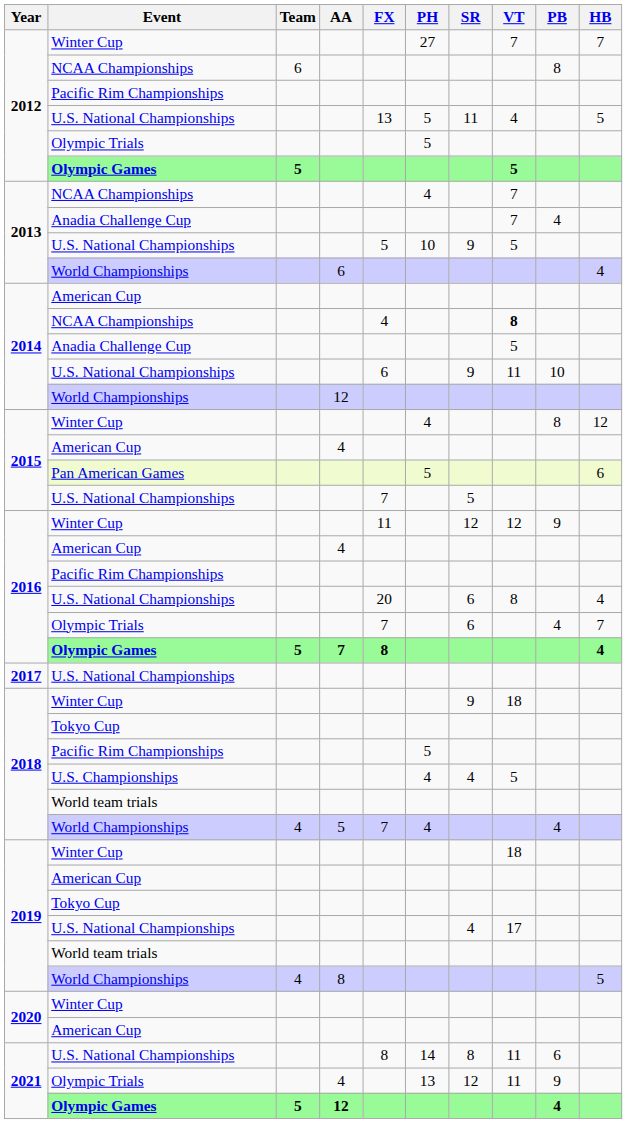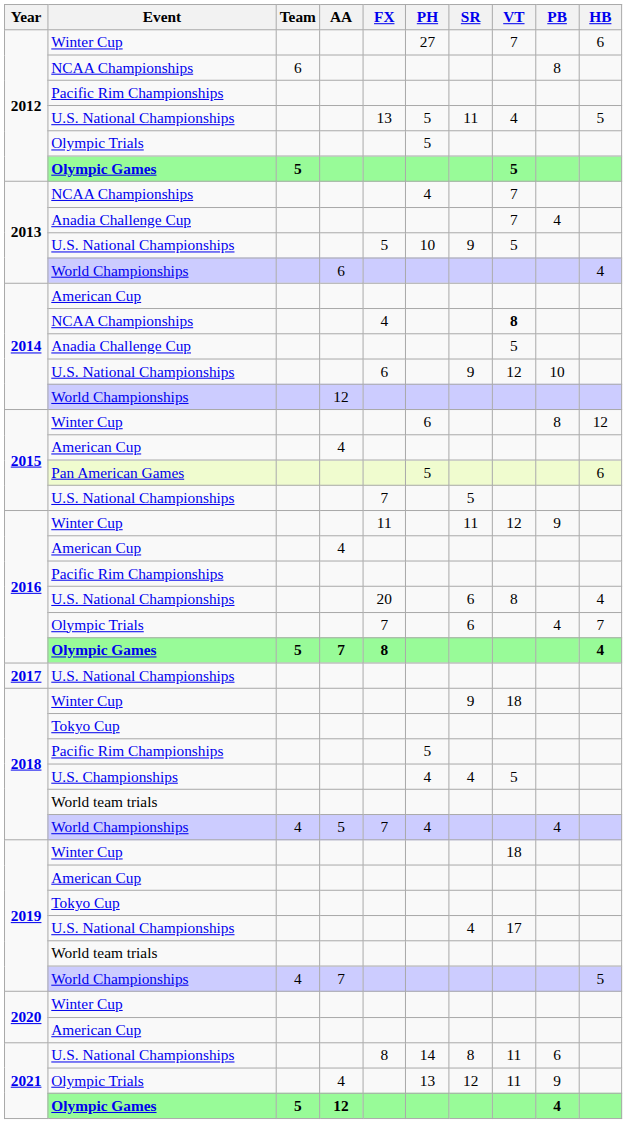2012 / Winter Cup | HB: 7 -> 6
2014 / U.S. National Championships | VT: 11 -> 12
2015 / Winter Cup | PH: 4 -> 6
2016 / Winter Cup | SR: 12 -> 11
2019 / World Championships | AA: 8 -> 7
